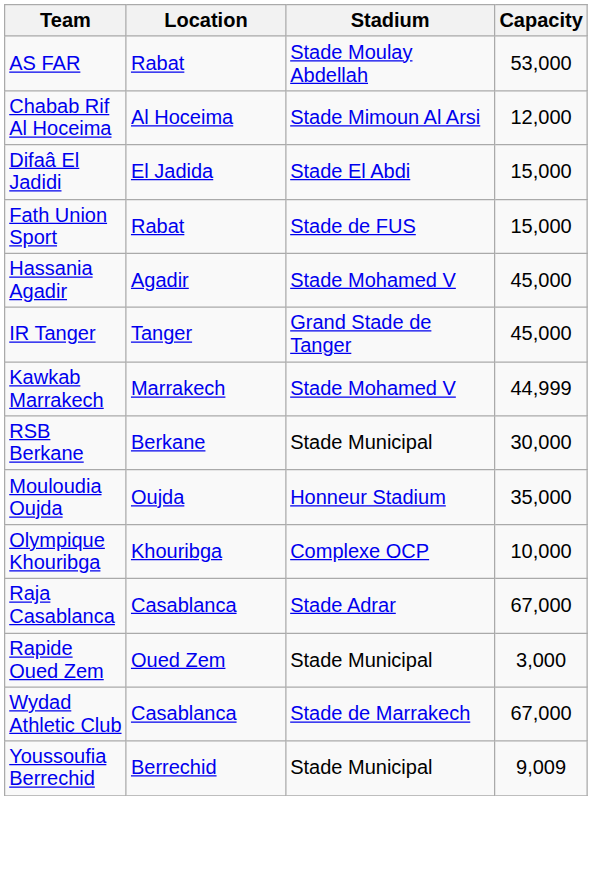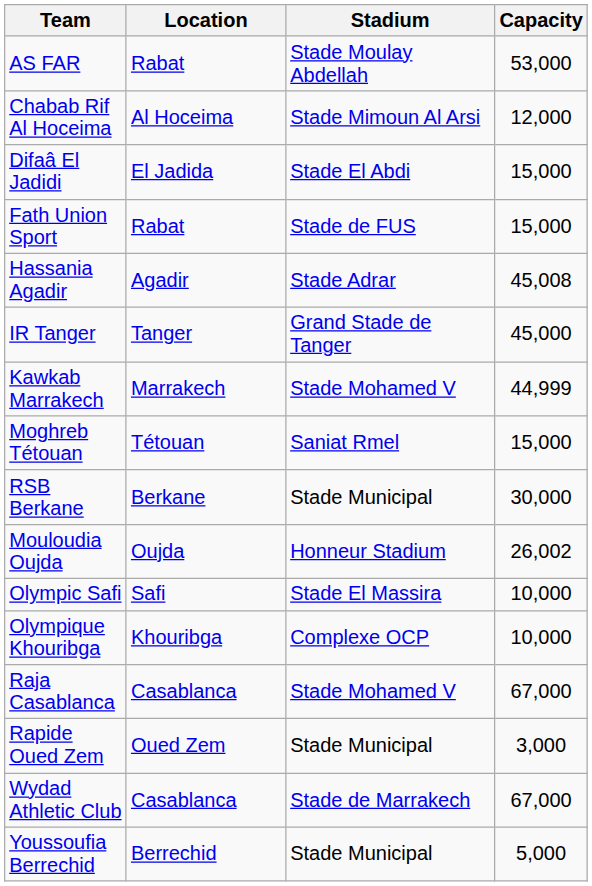Hassania Agadir | Stadium: Stade Mohamed V -> Stade Adrar
Hassania Agadir | Capacity: 45,000 -> 45,008
+ row: Moghreb Tétouan | Tétouan | Saniat Rmel | 15,000
Mouloudia Oujda | Capacity: 35,000 -> 26,002
+ row: Olympic Safi | Safi | Stade El Massira | 10,000
Raja Casablanca | Stadium: Stade Adrar -> Stade Mohamed V
Youssoufia Berrechid | Capacity: 9,009 -> 5,000
